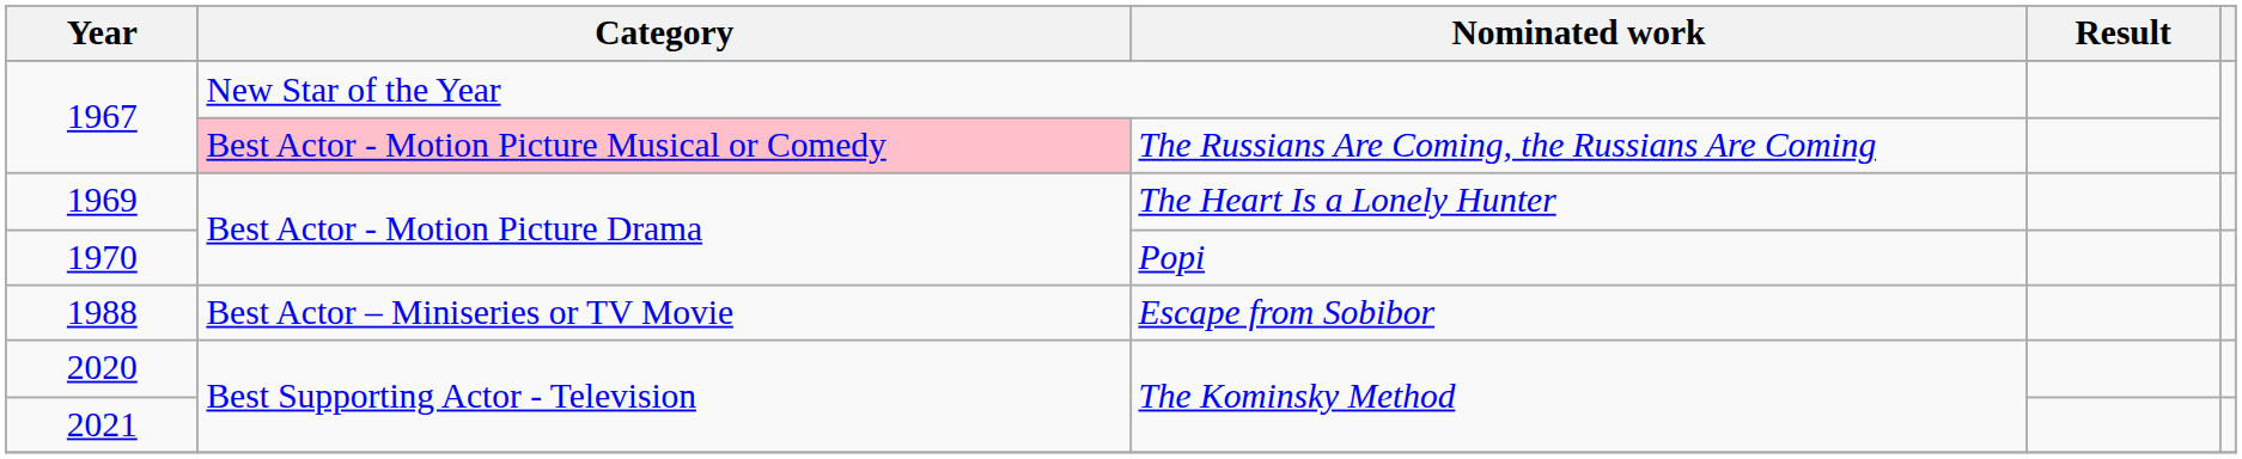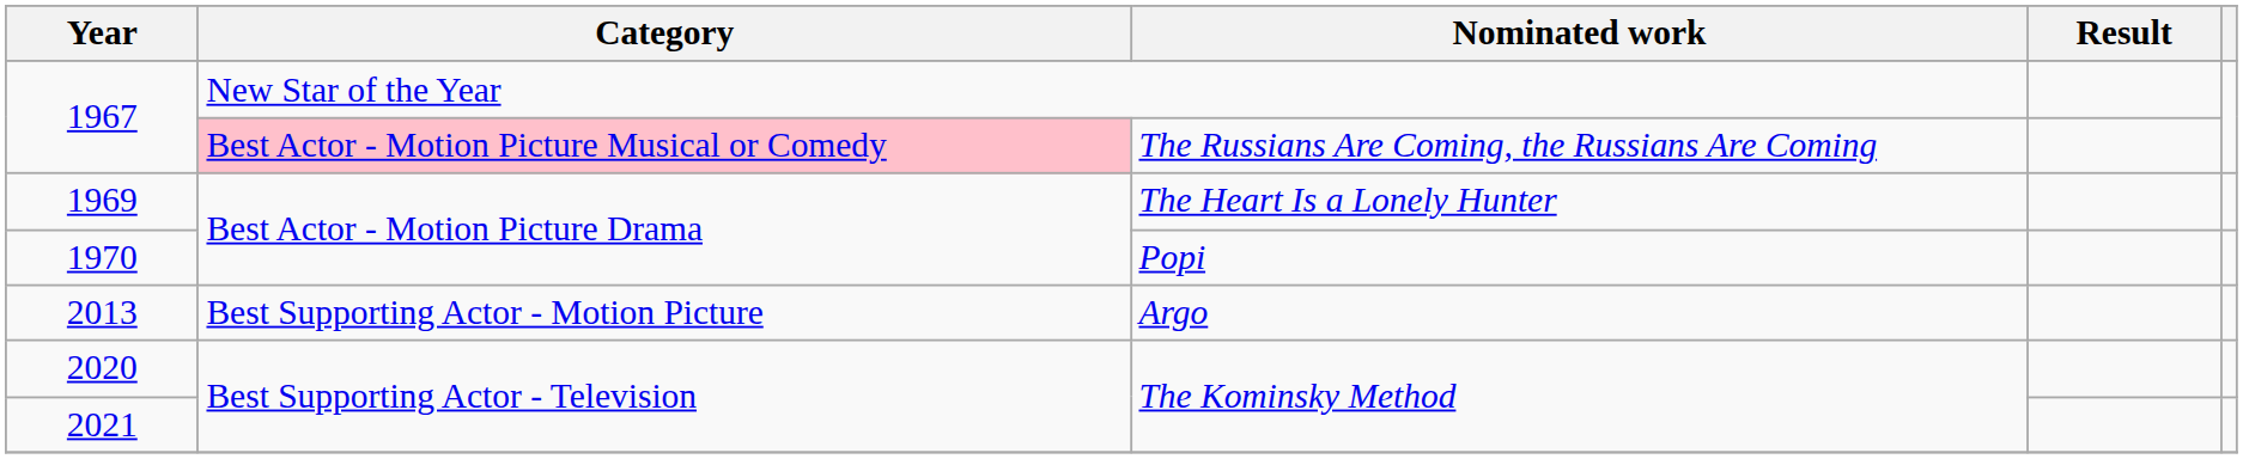- row: 1988 | Best Actor – Miniseries or TV Movie | Escape from Sobibor
+ row: 2013 | Best Supporting Actor - Motion Picture | Argo
